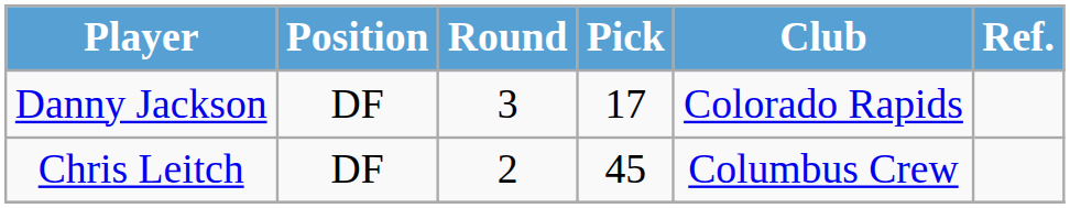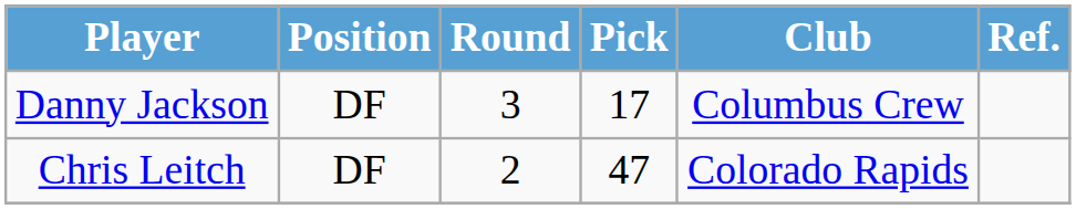Danny Jackson | Club: Colorado Rapids -> Columbus Crew
Chris Leitch | Pick: 45 -> 47
Chris Leitch | Club: Columbus Crew -> Colorado Rapids
